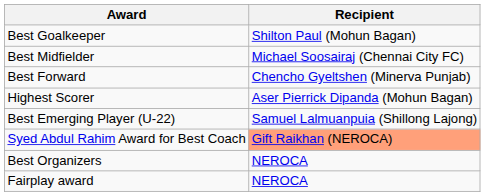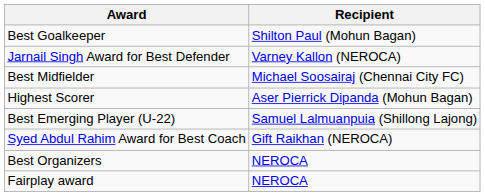+ row: Jarnail Singh Award for Best Defender | Varney Kallon (NEROCA)
- row: Best Forward | Chencho Gyeltshen (Minerva Punjab)
Syed Abdul Rahim Award for Best Coach | Recipient: lightsalmon background -> no background
